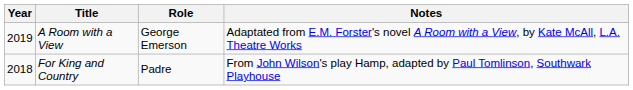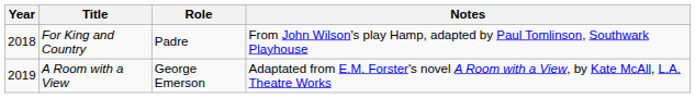rows swapped: For King and Country <-> A Room with a View
